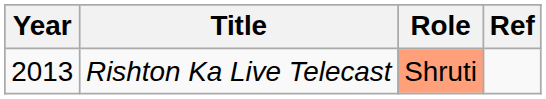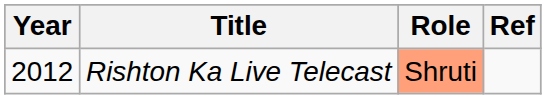Rishton Ka Live Telecast | Year: 2013 -> 2012
